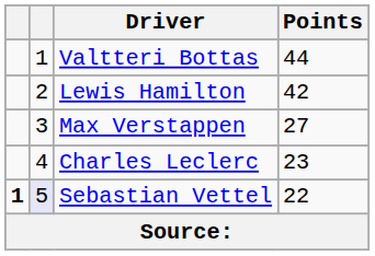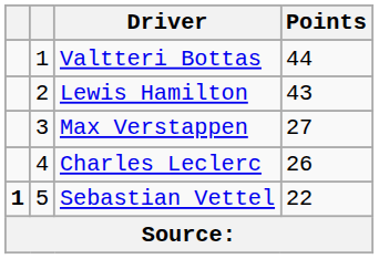Lewis Hamilton | Points: 42 -> 43
Charles Leclerc | Points: 23 -> 26
Sebastian Vettel | column 2: lavender background -> no background
